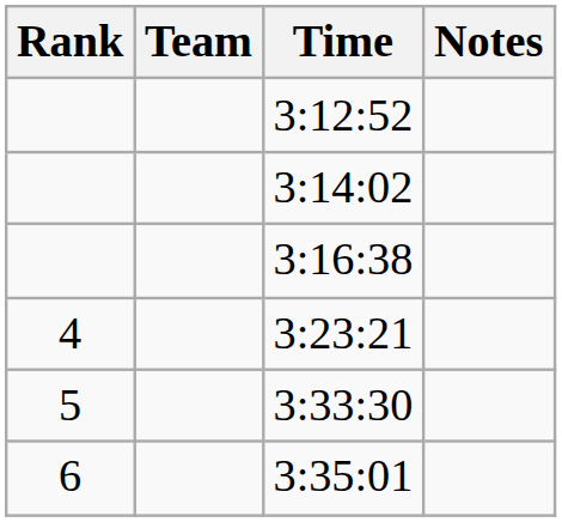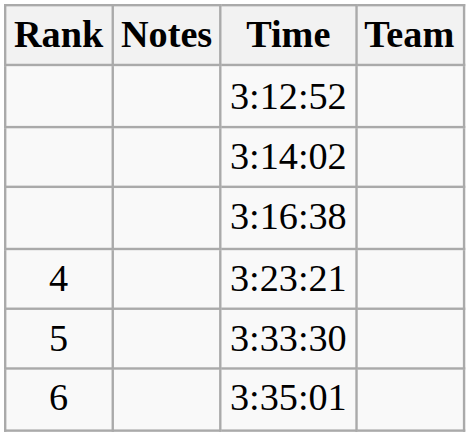columns swapped: Team <-> Notes
